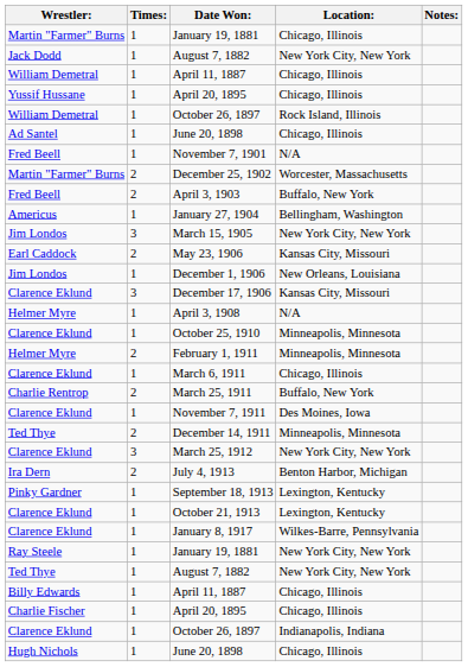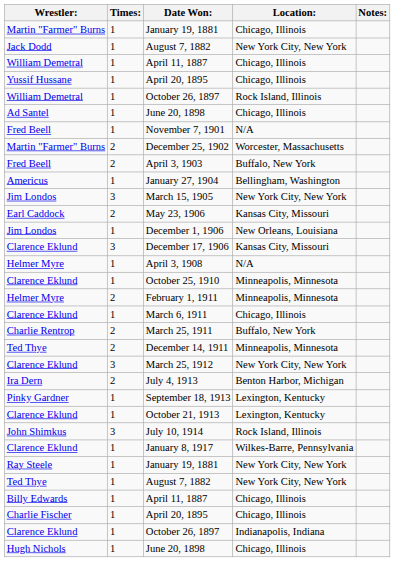- row: Clarence Eklund | 1 | November 7, 1911 | Des Moines, Iowa
+ row: John Shimkus | 3 | July 10, 1914 | Rock Island, Illinois
